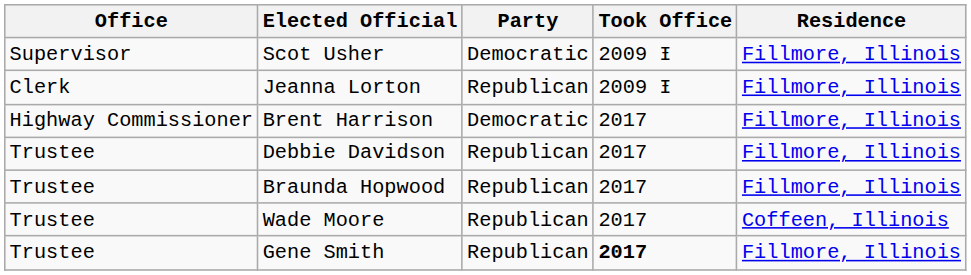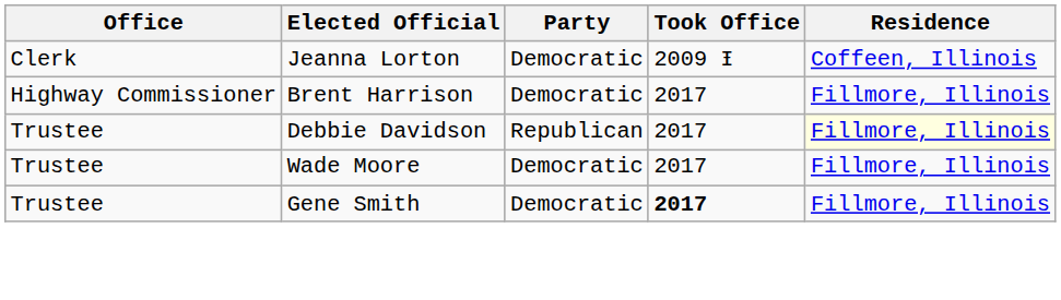- row: Supervisor | Scot Usher | Democratic | 2009 Ɨ | Fillmore, Illinois
Jeanna Lorton | Party: Republican -> Democratic
Jeanna Lorton | Residence: Fillmore, Illinois -> Coffeen, Illinois
Debbie Davidson | Residence: no background -> lightyellow background
- row: Trustee | Braunda Hopwood | Republican | 2017 | Fillmore, Illinois
Wade Moore | Party: Republican -> Democratic
Wade Moore | Residence: Coffeen, Illinois -> Fillmore, Illinois
Gene Smith | Party: Republican -> Democratic
